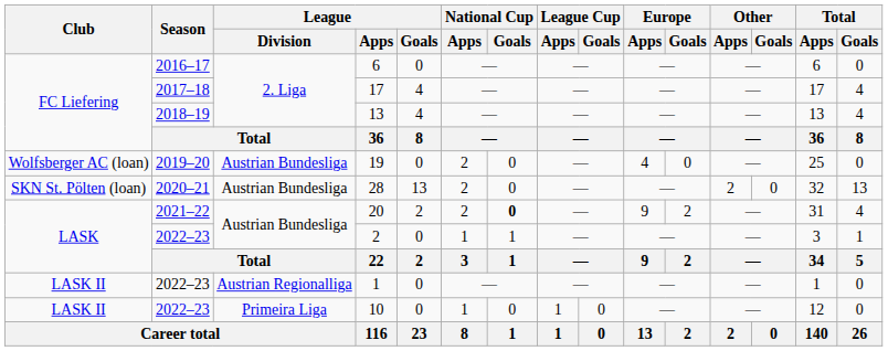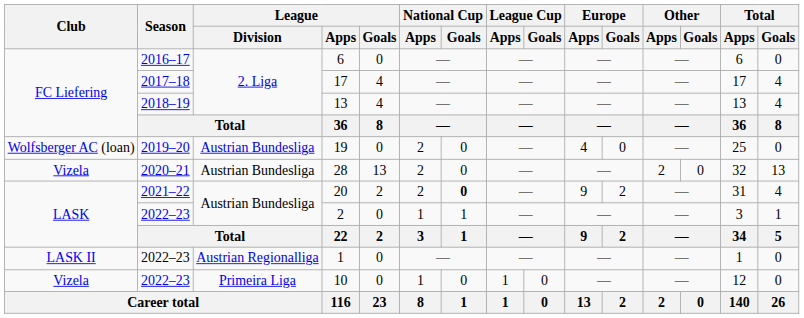28 | Club: SKN St. Pölten (loan) -> Vizela
10 | Club: LASK II -> Vizela
